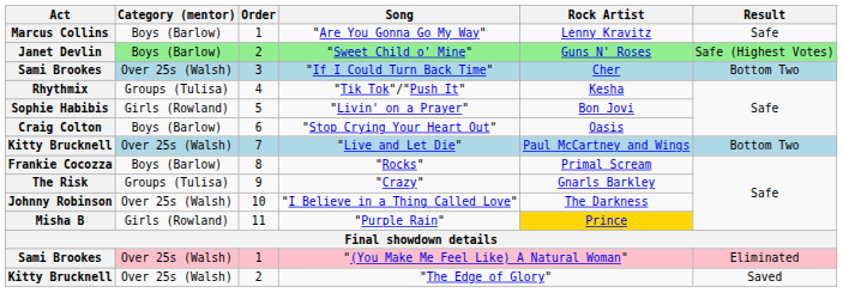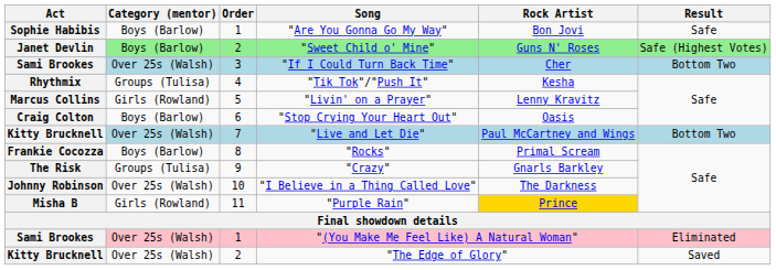"Are You Gonna Go My Way" | Act: Marcus Collins -> Sophie Habibis
"Are You Gonna Go My Way" | Rock Artist: Lenny Kravitz -> Bon Jovi
"Livin' on a Prayer" | Act: Sophie Habibis -> Marcus Collins
"Livin' on a Prayer" | Rock Artist: Bon Jovi -> Lenny Kravitz
